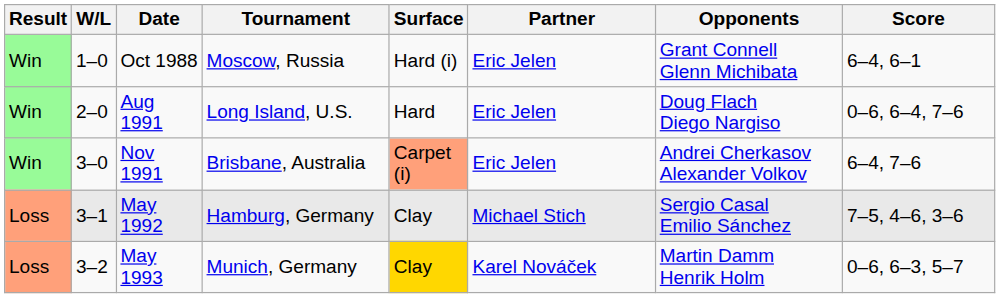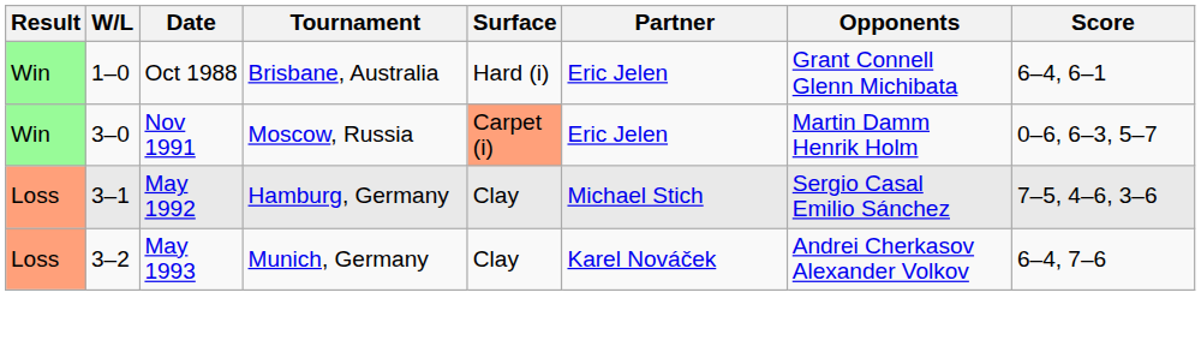Oct 1988 | Tournament: Moscow, Russia -> Brisbane, Australia
- row: Win | 2–0 | Aug 1991 | Long Island, U.S. | Hard | Eric Jelen | Doug Flach Diego Nargiso | 0–6, 6–4, 7–6
Nov 1991 | Tournament: Brisbane, Australia -> Moscow, Russia
Nov 1991 | Opponents: Andrei Cherkasov Alexander Volkov -> Martin Damm Henrik Holm
Nov 1991 | Score: 6–4, 7–6 -> 0–6, 6–3, 5–7
May 1993 | Surface: gold background -> no background
May 1993 | Opponents: Martin Damm Henrik Holm -> Andrei Cherkasov Alexander Volkov
May 1993 | Score: 0–6, 6–3, 5–7 -> 6–4, 7–6
